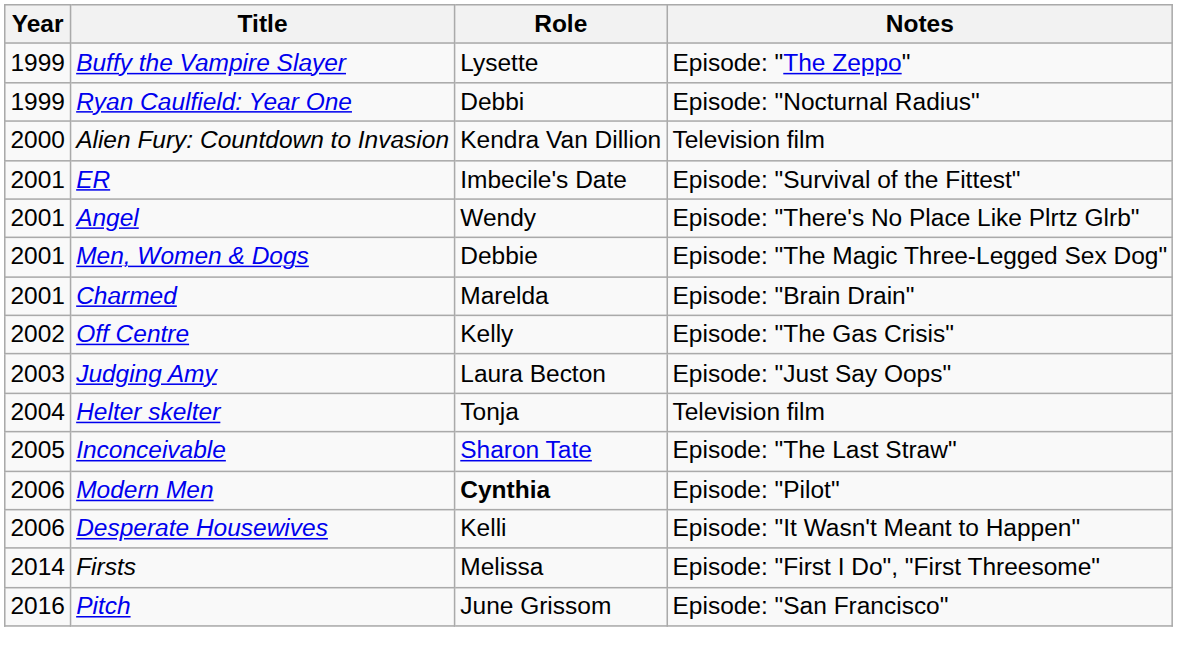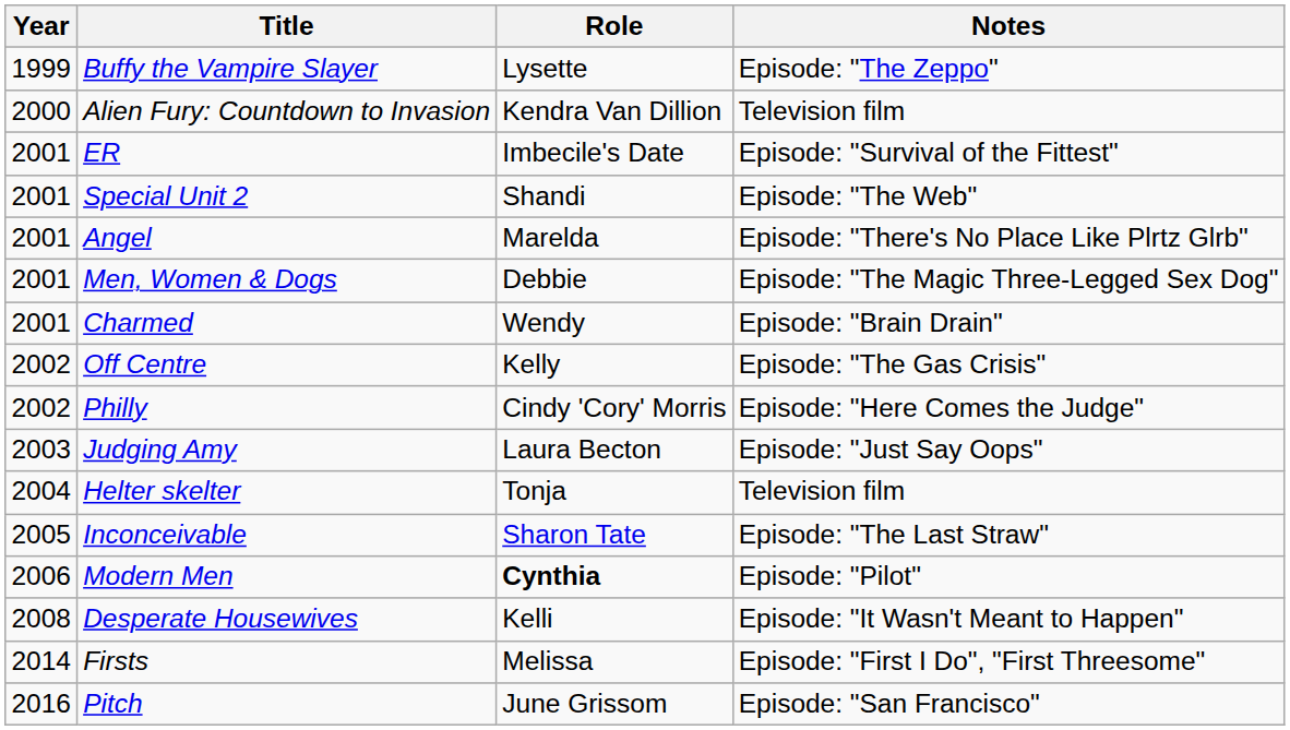- row: 1999 | Ryan Caulfield: Year One | Debbi | Episode: "Nocturnal Radius"
+ row: 2001 | Special Unit 2 | Shandi | Episode: "The Web"
Angel | Role: Wendy -> Marelda
Charmed | Role: Marelda -> Wendy
+ row: 2002 | Philly | Cindy 'Cory' Morris | Episode: "Here Comes the Judge"
Desperate Housewives | Year: 2006 -> 2008
